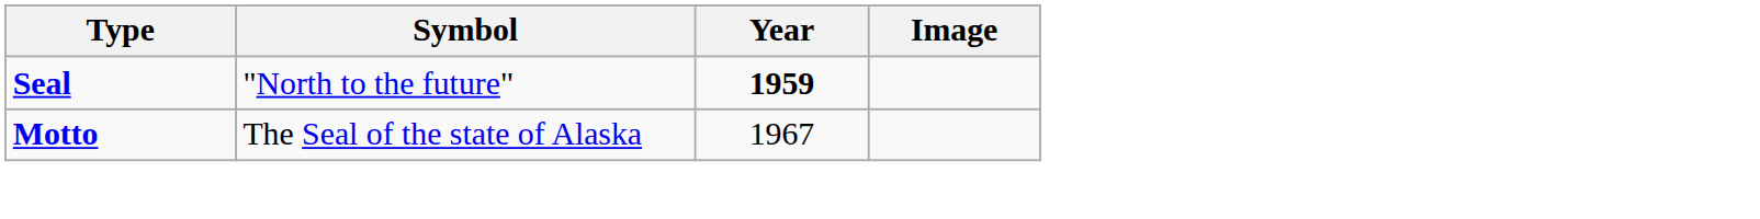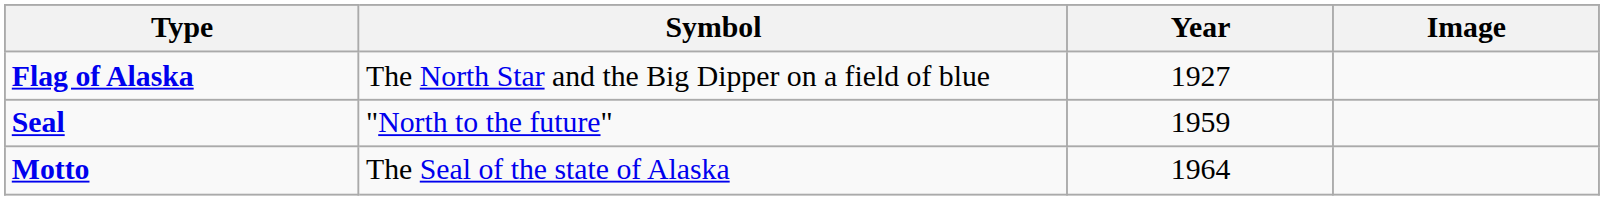+ row: Flag of Alaska | The North Star and the Big Dipper on a field of blue | 1927
Seal | Year: bold -> normal
Motto | Year: 1967 -> 1964
